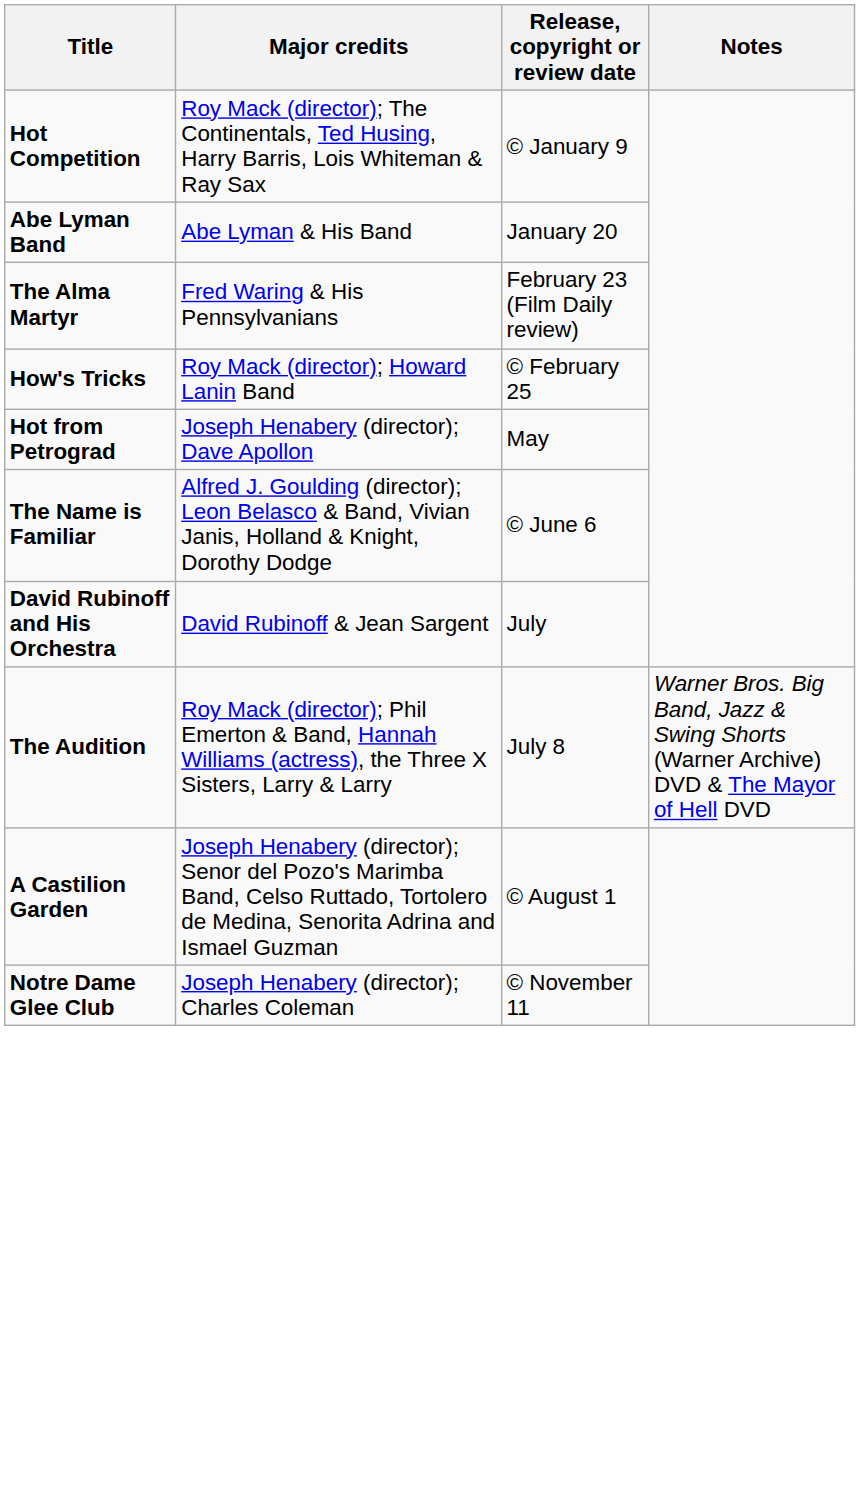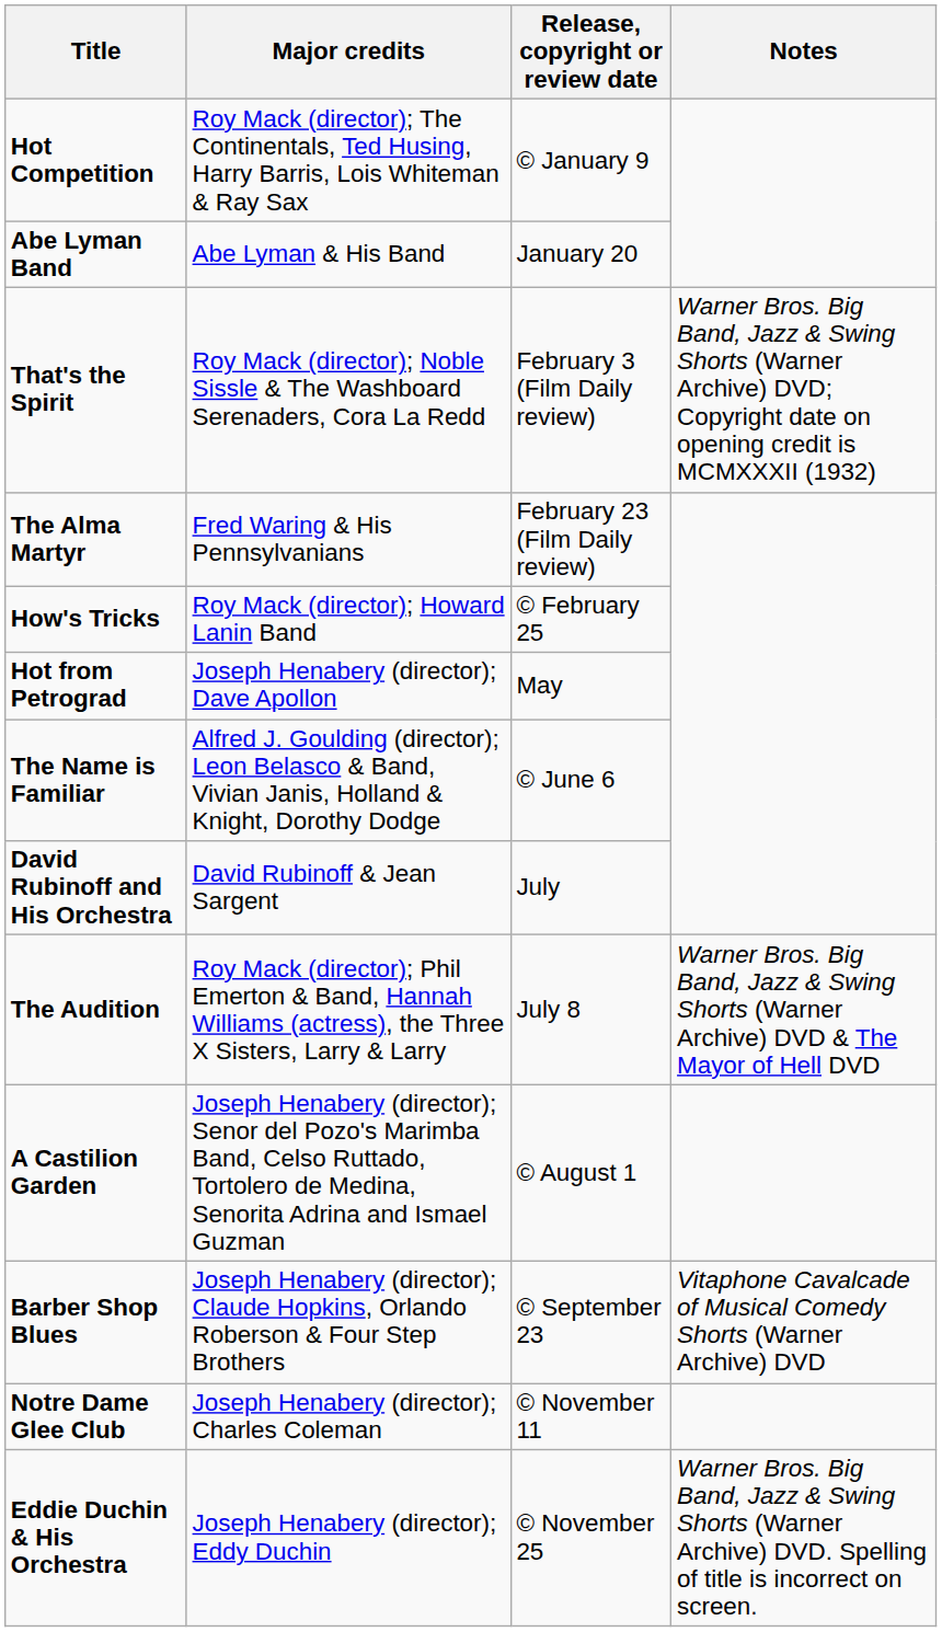+ row: That's the Spirit | Roy Mack (director); Noble Sissle & The Washboard Serenaders, Cora La Redd | February 3 (Film Daily review) | Warner Bros. Big Band, Jazz & Swing Shorts (Warner Archive) DVD; Copyright date on opening credit is MCMXXXII (1932)
+ row: Barber Shop Blues | Joseph Henabery (director); Claude Hopkins, Orlando Roberson & Four Step Brothers | © September 23 | Vitaphone Cavalcade of Musical Comedy Shorts (Warner Archive) DVD
+ row: Eddie Duchin & His Orchestra | Joseph Henabery (director); Eddy Duchin | © November 25 | Warner Bros. Big Band, Jazz & Swing Shorts (Warner Archive) DVD. Spelling of title is incorrect on screen.
